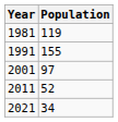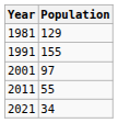1981 | Population: 119 -> 129
2011 | Population: 52 -> 55
